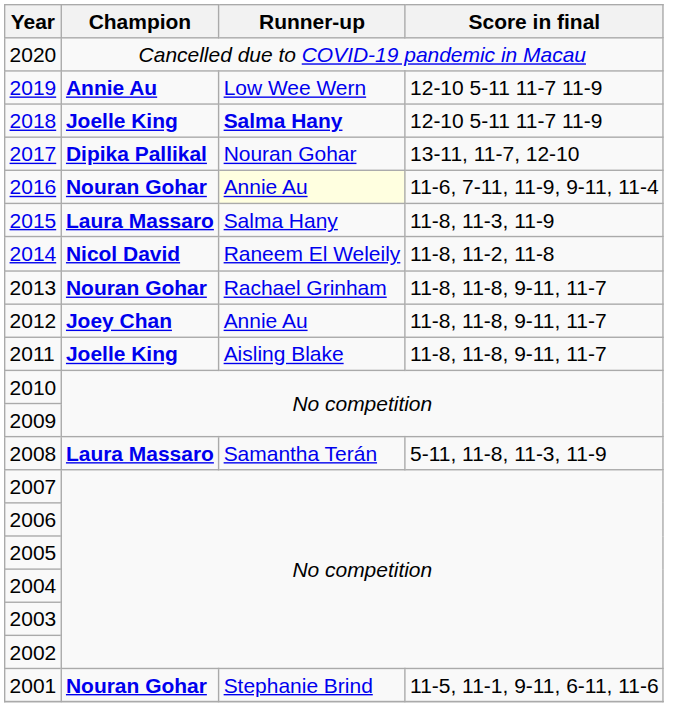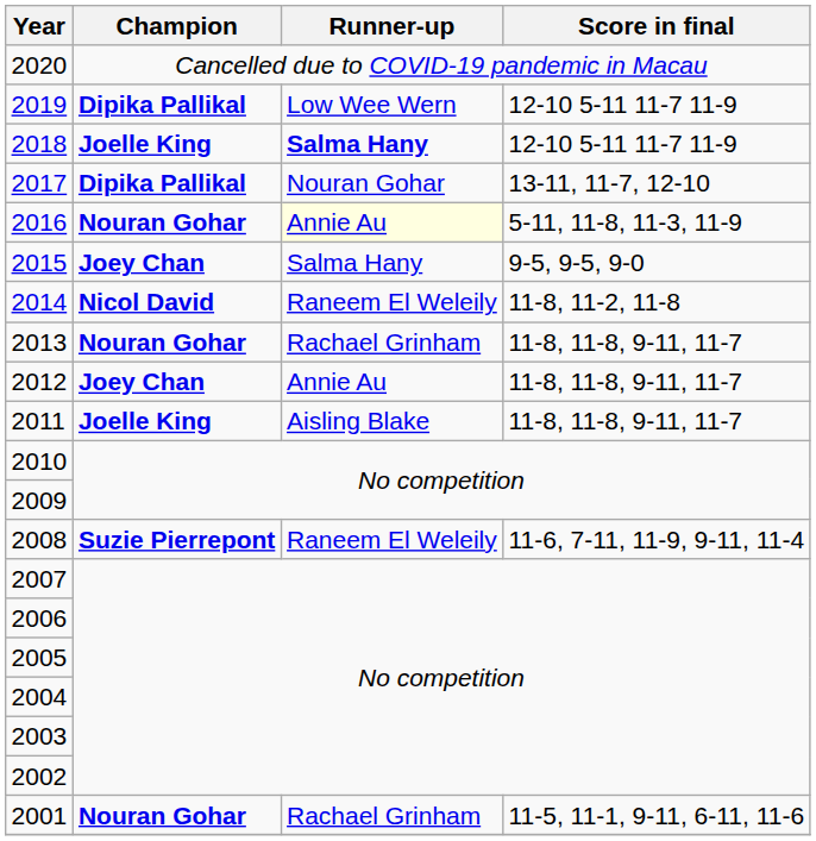2019 | Champion: Annie Au -> Dipika Pallikal
2016 | Score in final: 11-6, 7-11, 11-9, 9-11, 11-4 -> 5-11, 11-8, 11-3, 11-9
2015 | Champion: Laura Massaro -> Joey Chan
2015 | Score in final: 11-8, 11-3, 11-9 -> 9-5, 9-5, 9-0
2008 | Champion: Laura Massaro -> Suzie Pierrepont
2008 | Runner-up: Samantha Terán -> Raneem El Weleily
2008 | Score in final: 5-11, 11-8, 11-3, 11-9 -> 11-6, 7-11, 11-9, 9-11, 11-4
2001 | Runner-up: Stephanie Brind -> Rachael Grinham
